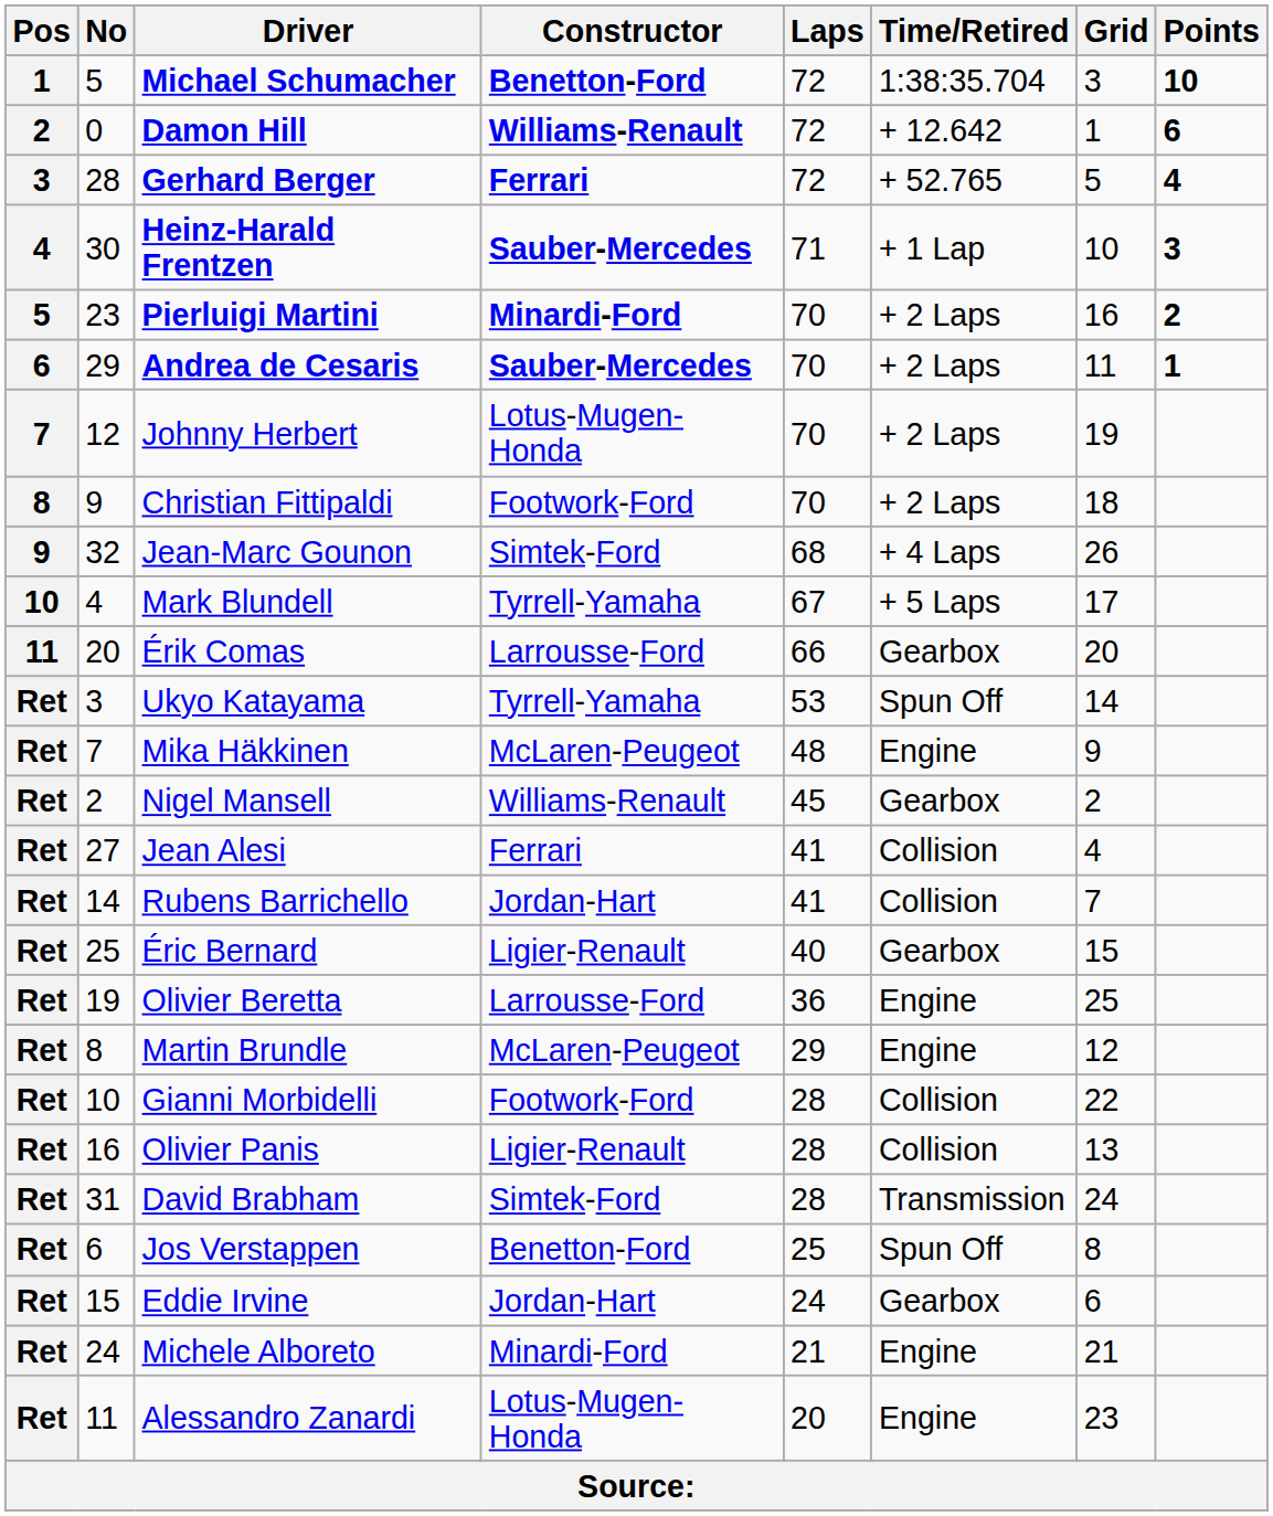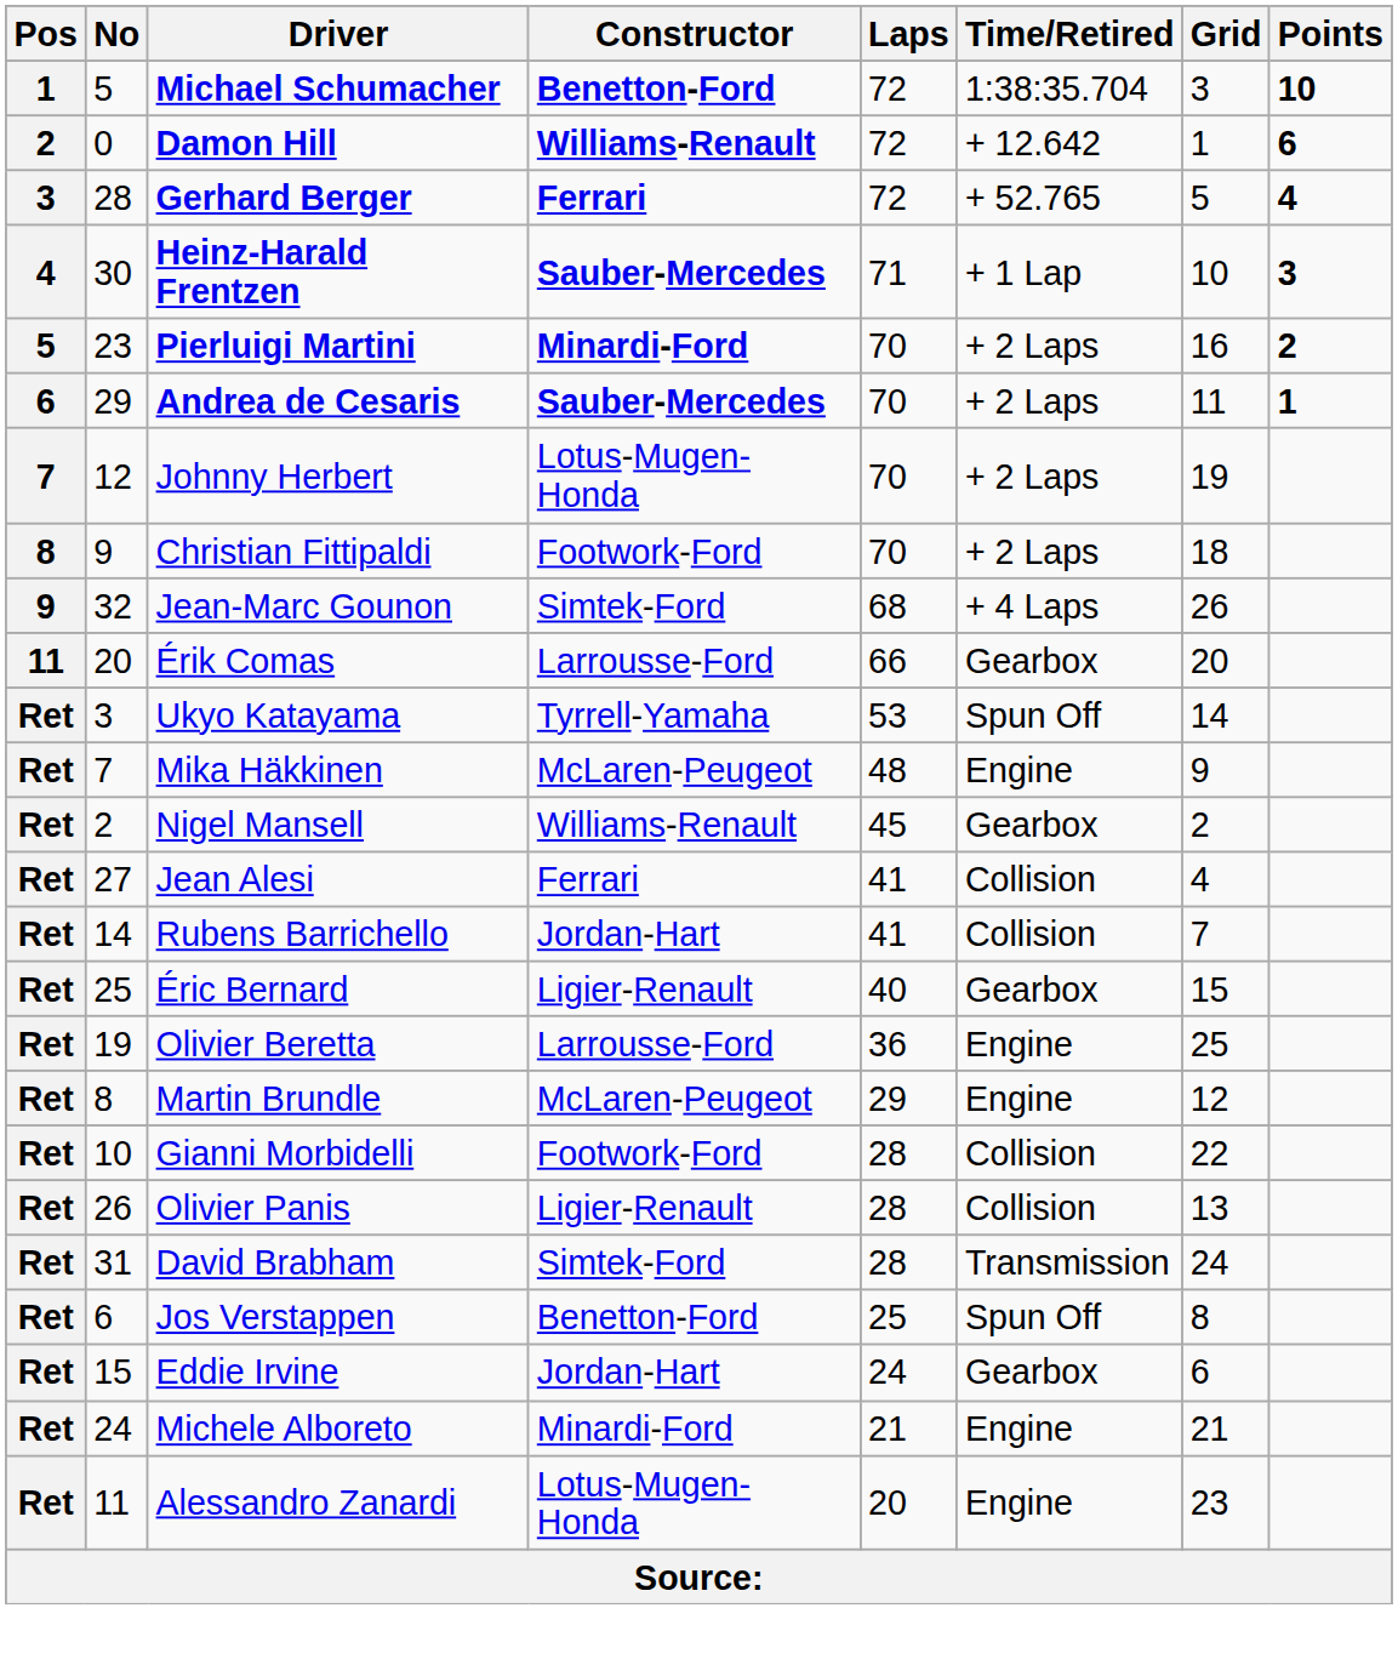- row: 10 | 4 | Mark Blundell | Tyrrell-Yamaha | 67 | + 5 Laps | 17
Olivier Panis | No: 16 -> 26
